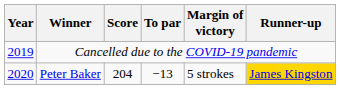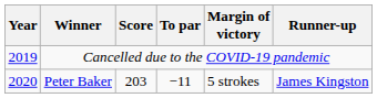Peter Baker | Score: 204 -> 203
Peter Baker | To par: −13 -> −11
Peter Baker | Runner-up: gold background -> no background
